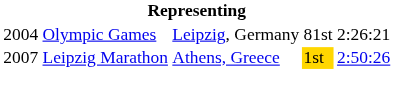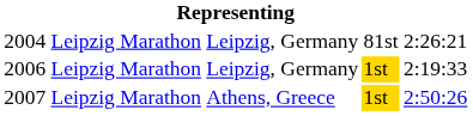2004 | column 2: Olympic Games -> Leipzig Marathon
+ row: 2006 | Leipzig Marathon | Leipzig, Germany | 1st | 2:19:33
